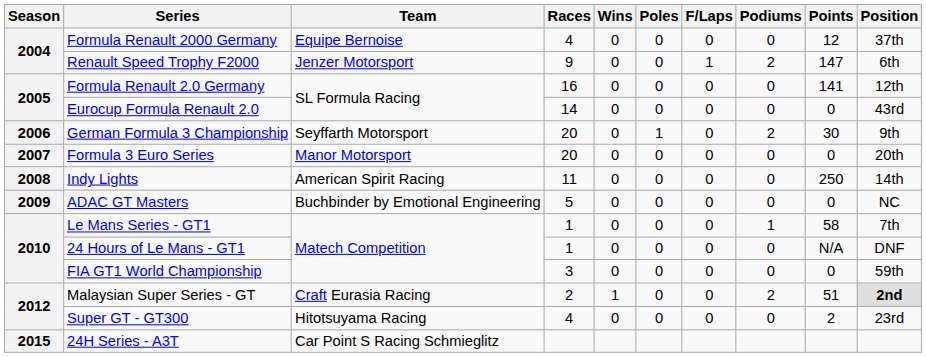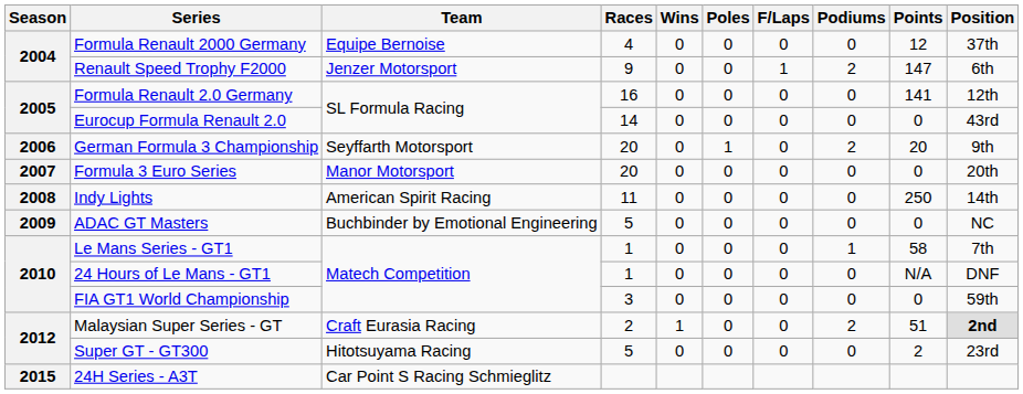German Formula 3 Championship | Points: 30 -> 20
Super GT - GT300 | Races: 4 -> 5
